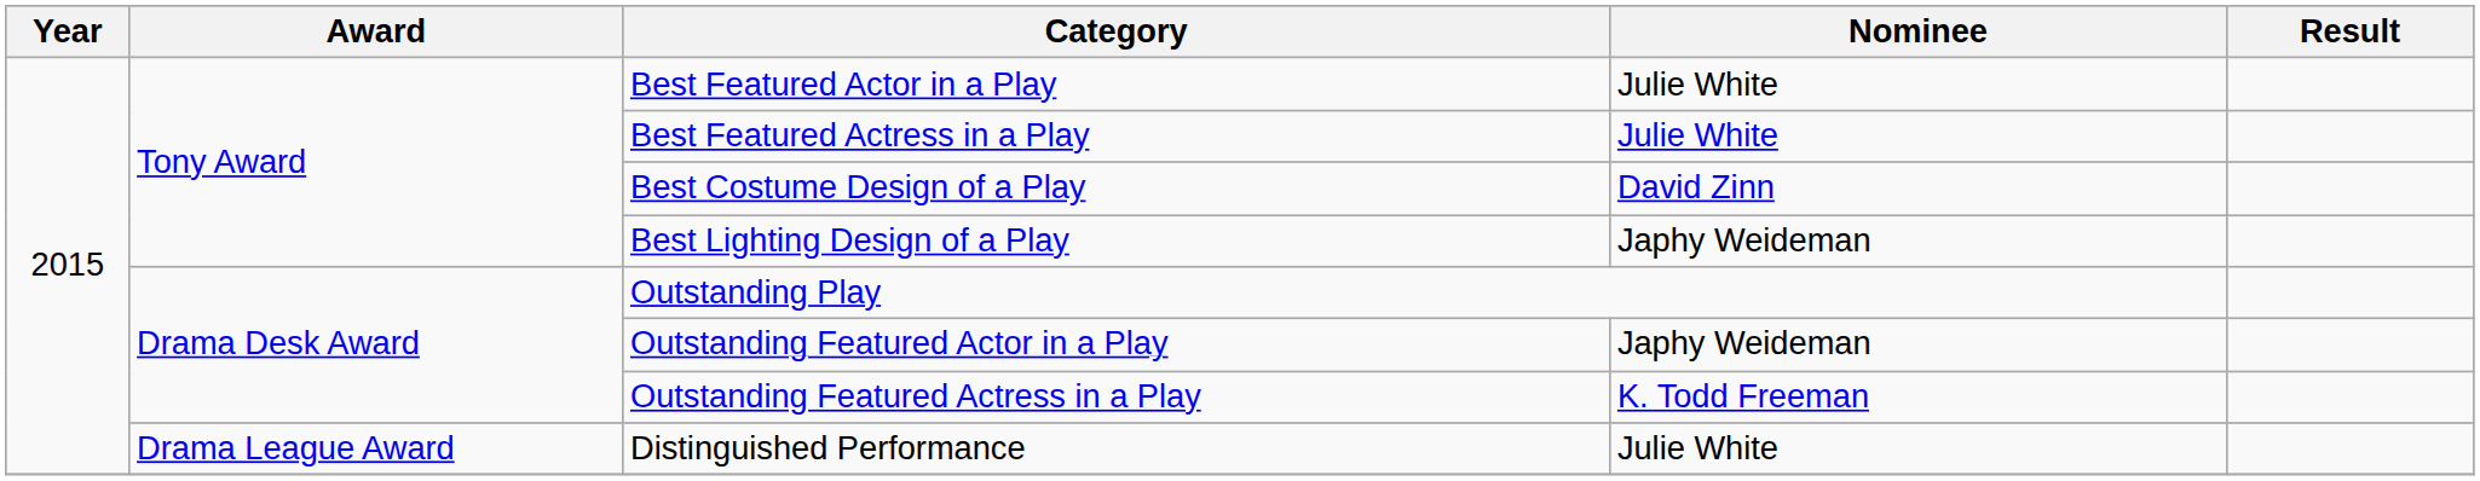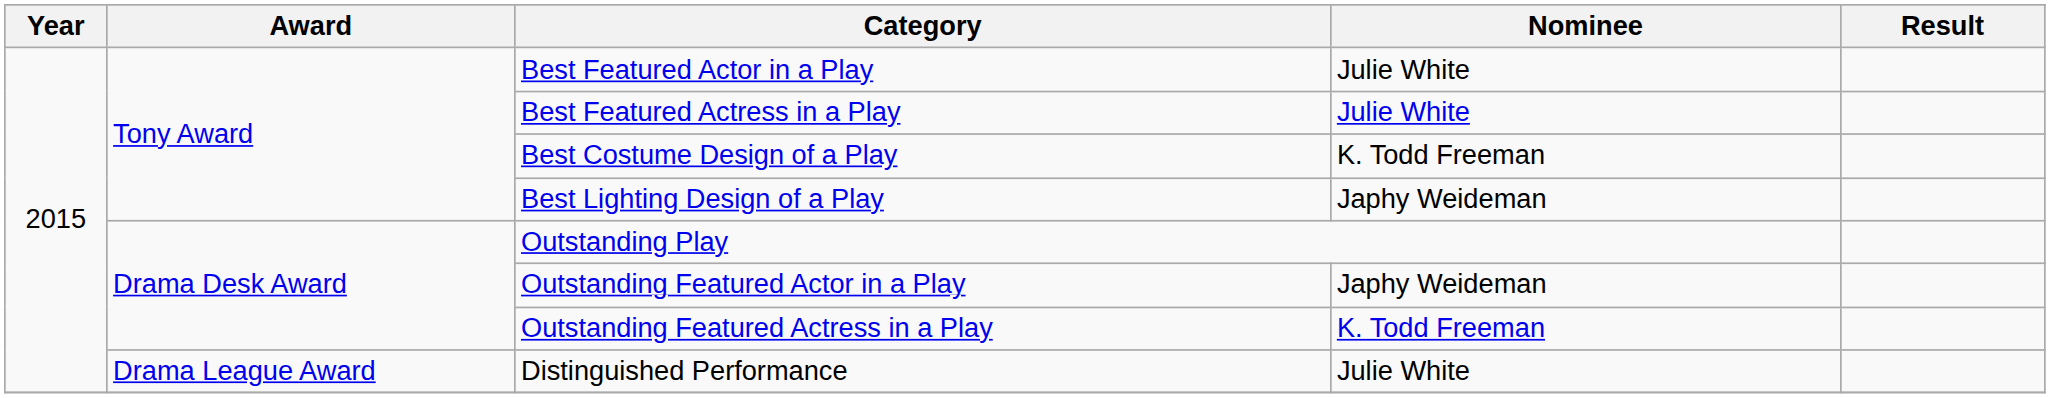Best Costume Design of a Play | Nominee: David Zinn -> K. Todd Freeman
